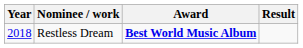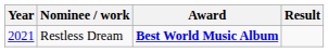Restless Dream | Year: 2018 -> 2021
